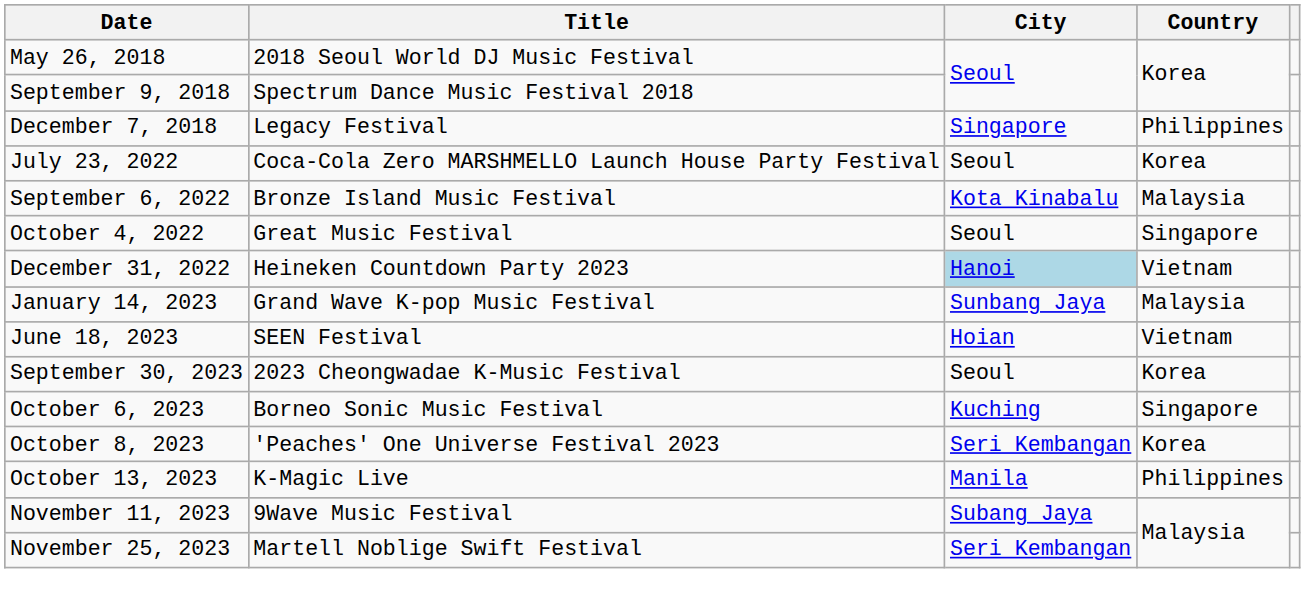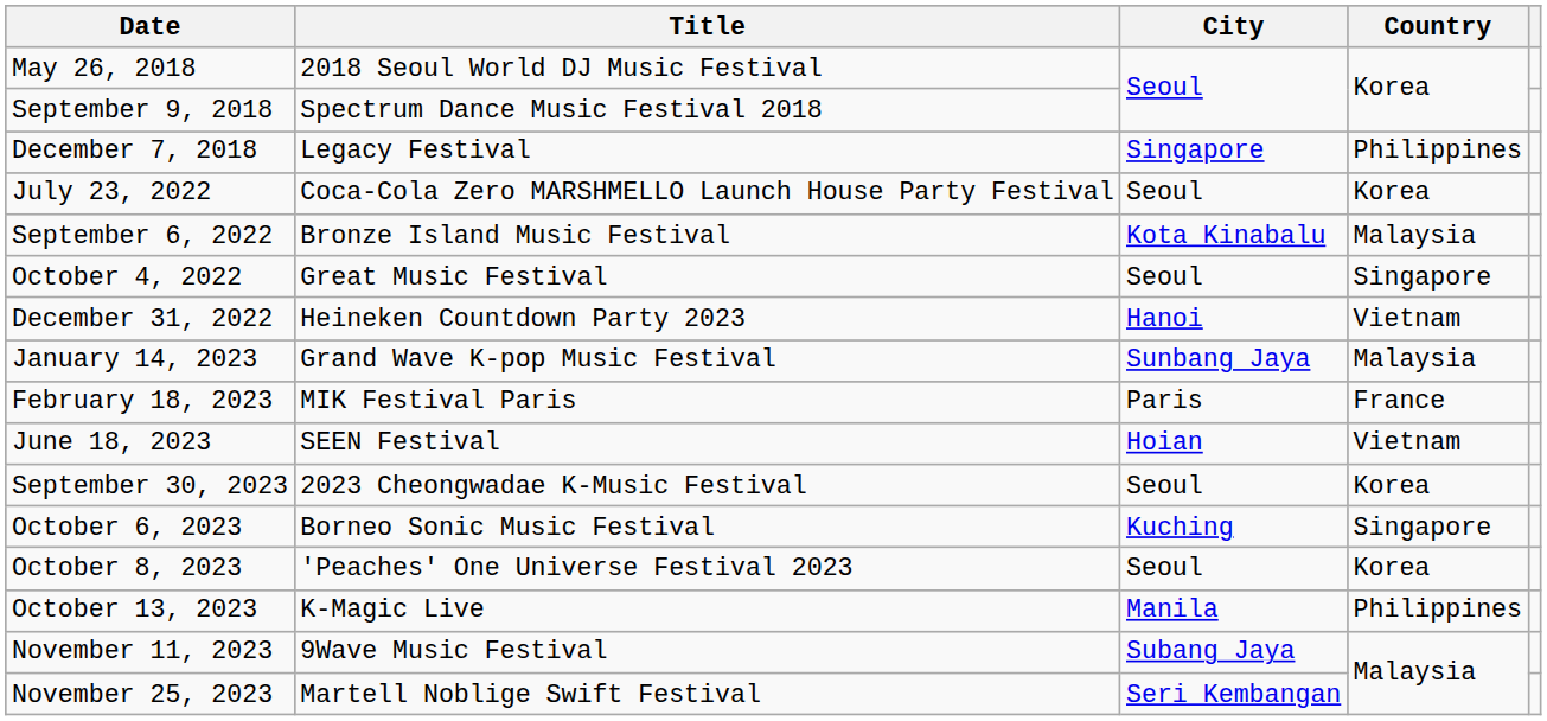December 31, 2022 | City: lightblue background -> no background
+ row: February 18, 2023 | MIK Festival Paris | Paris | France
October 8, 2023 | City: Seri Kembangan -> Seoul
